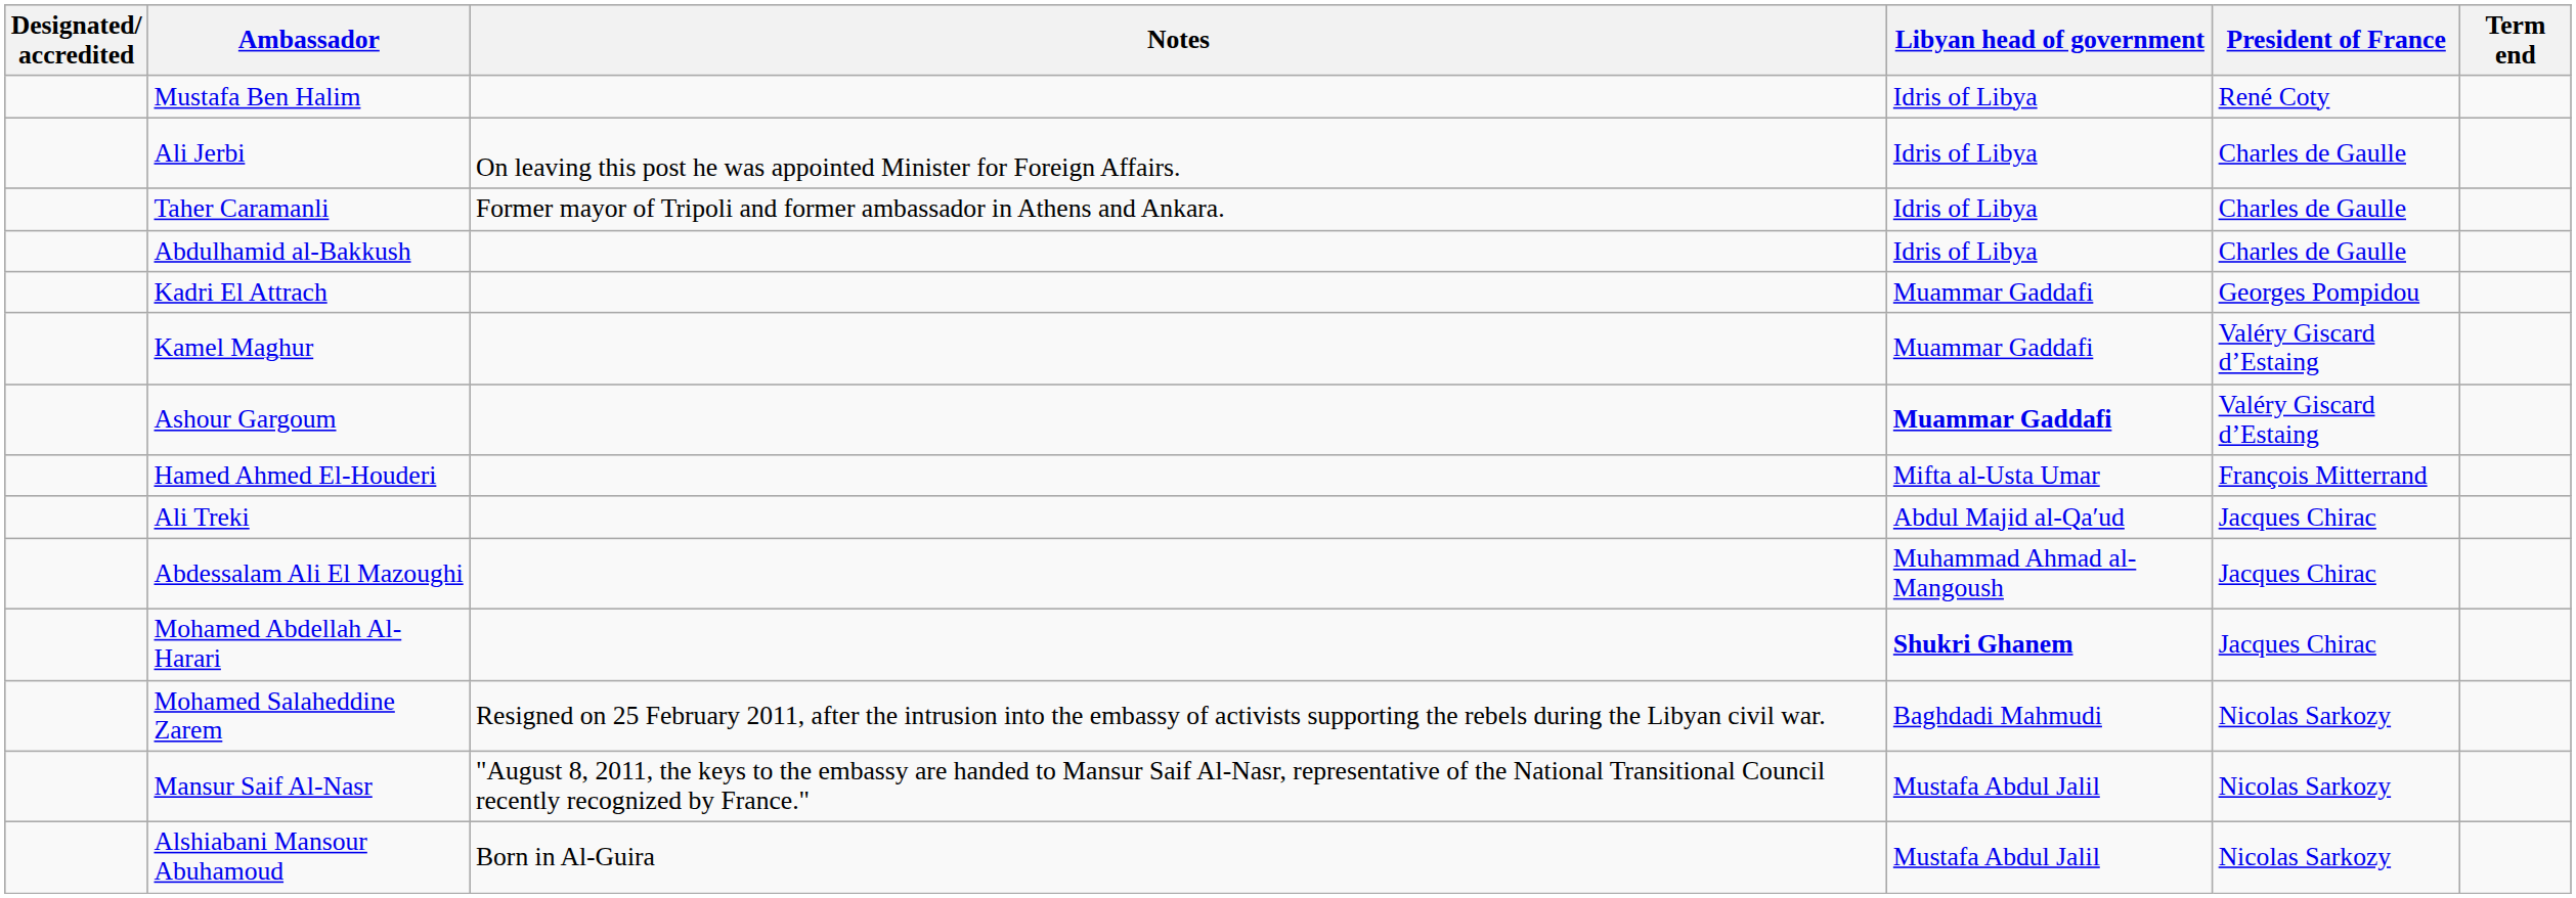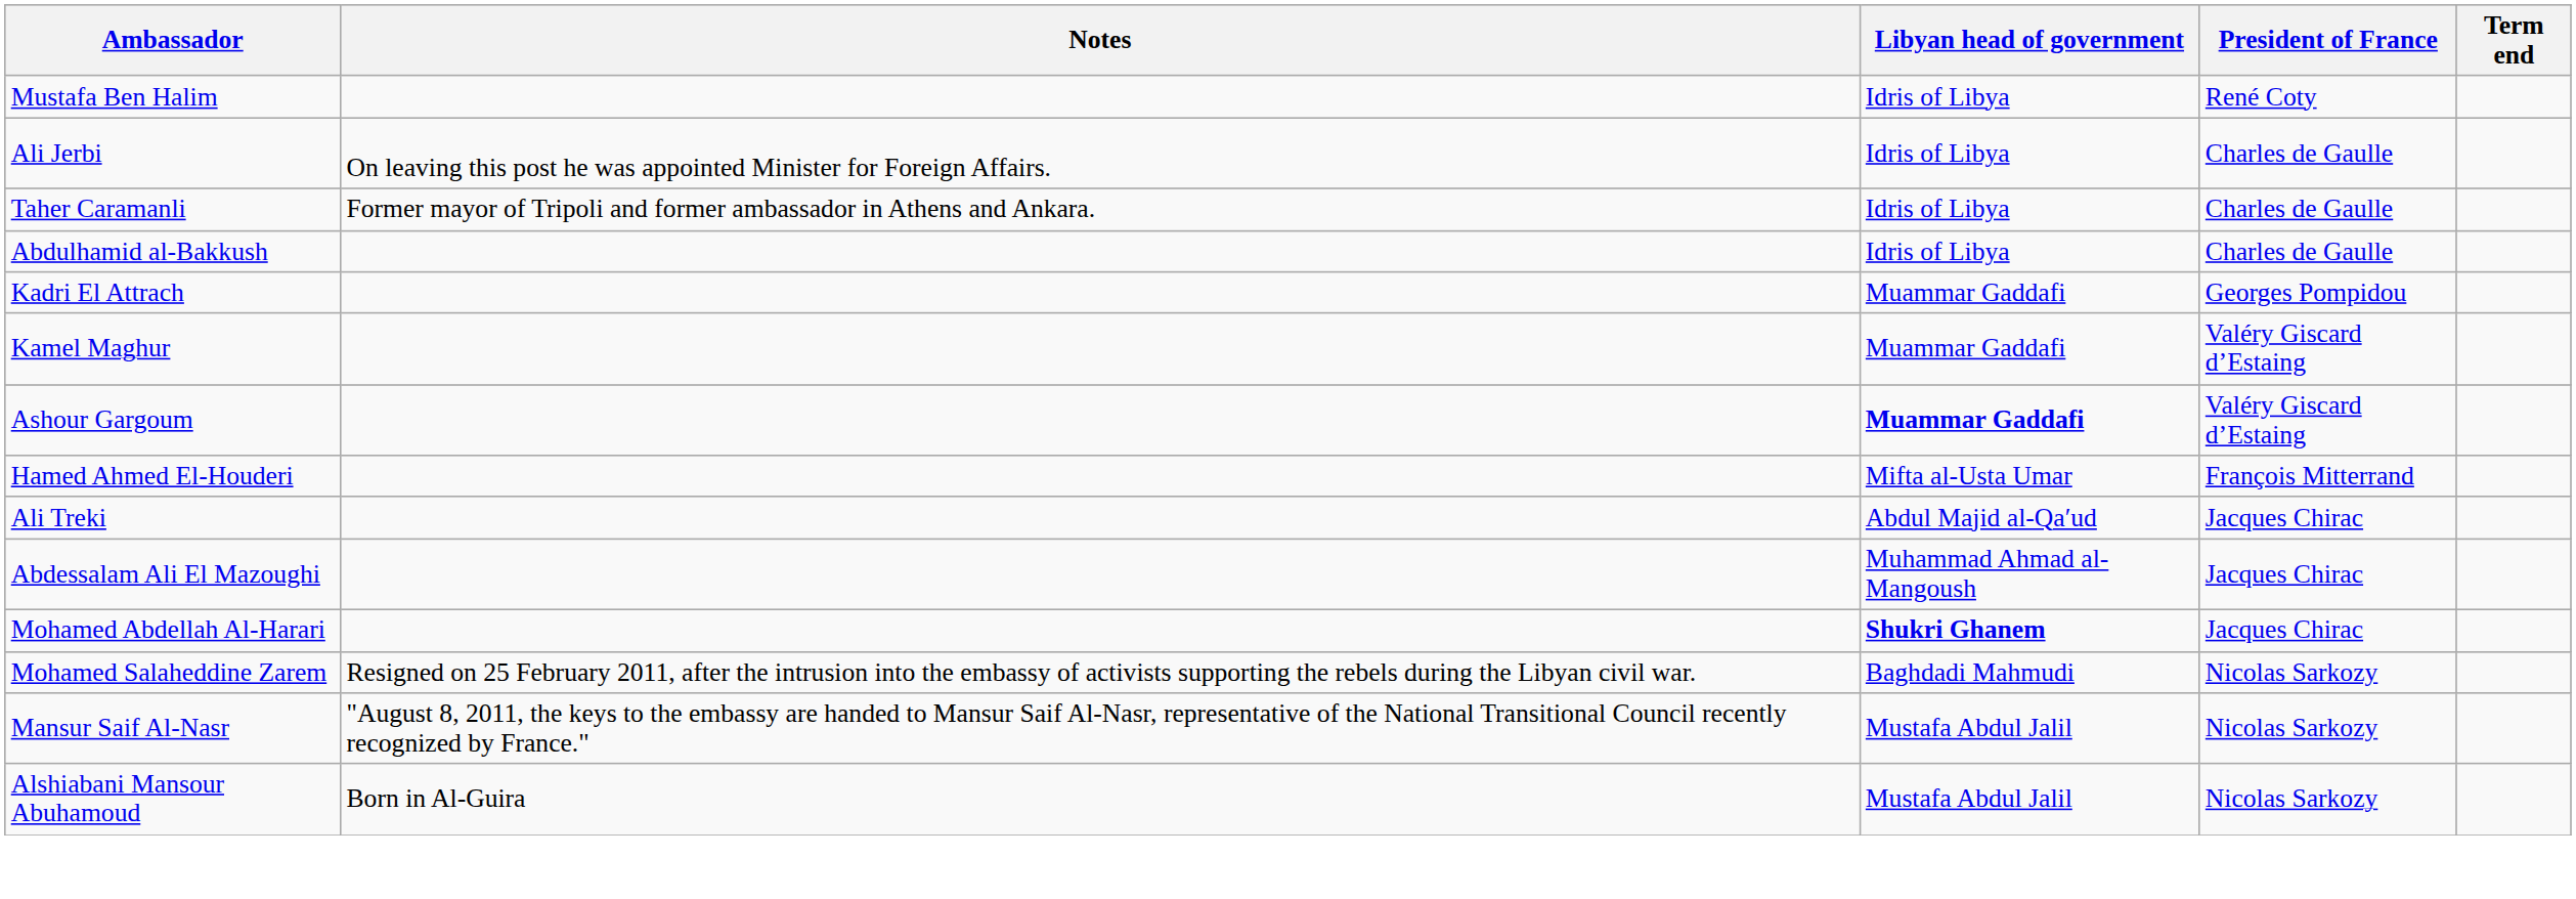- column: Designated/ accredited
